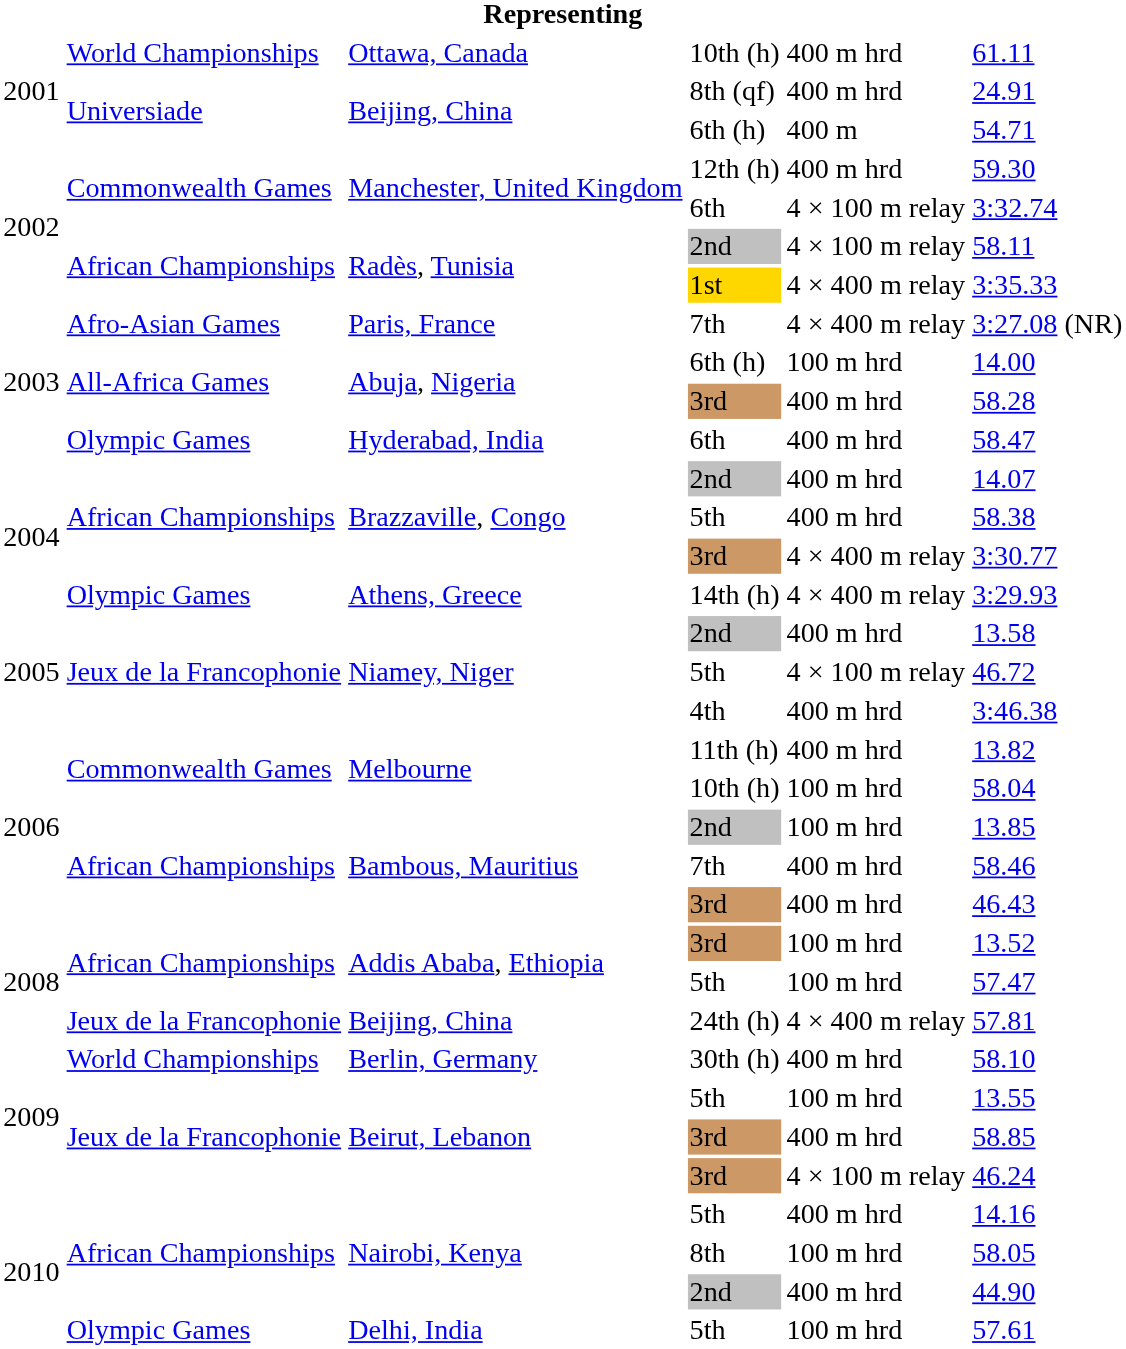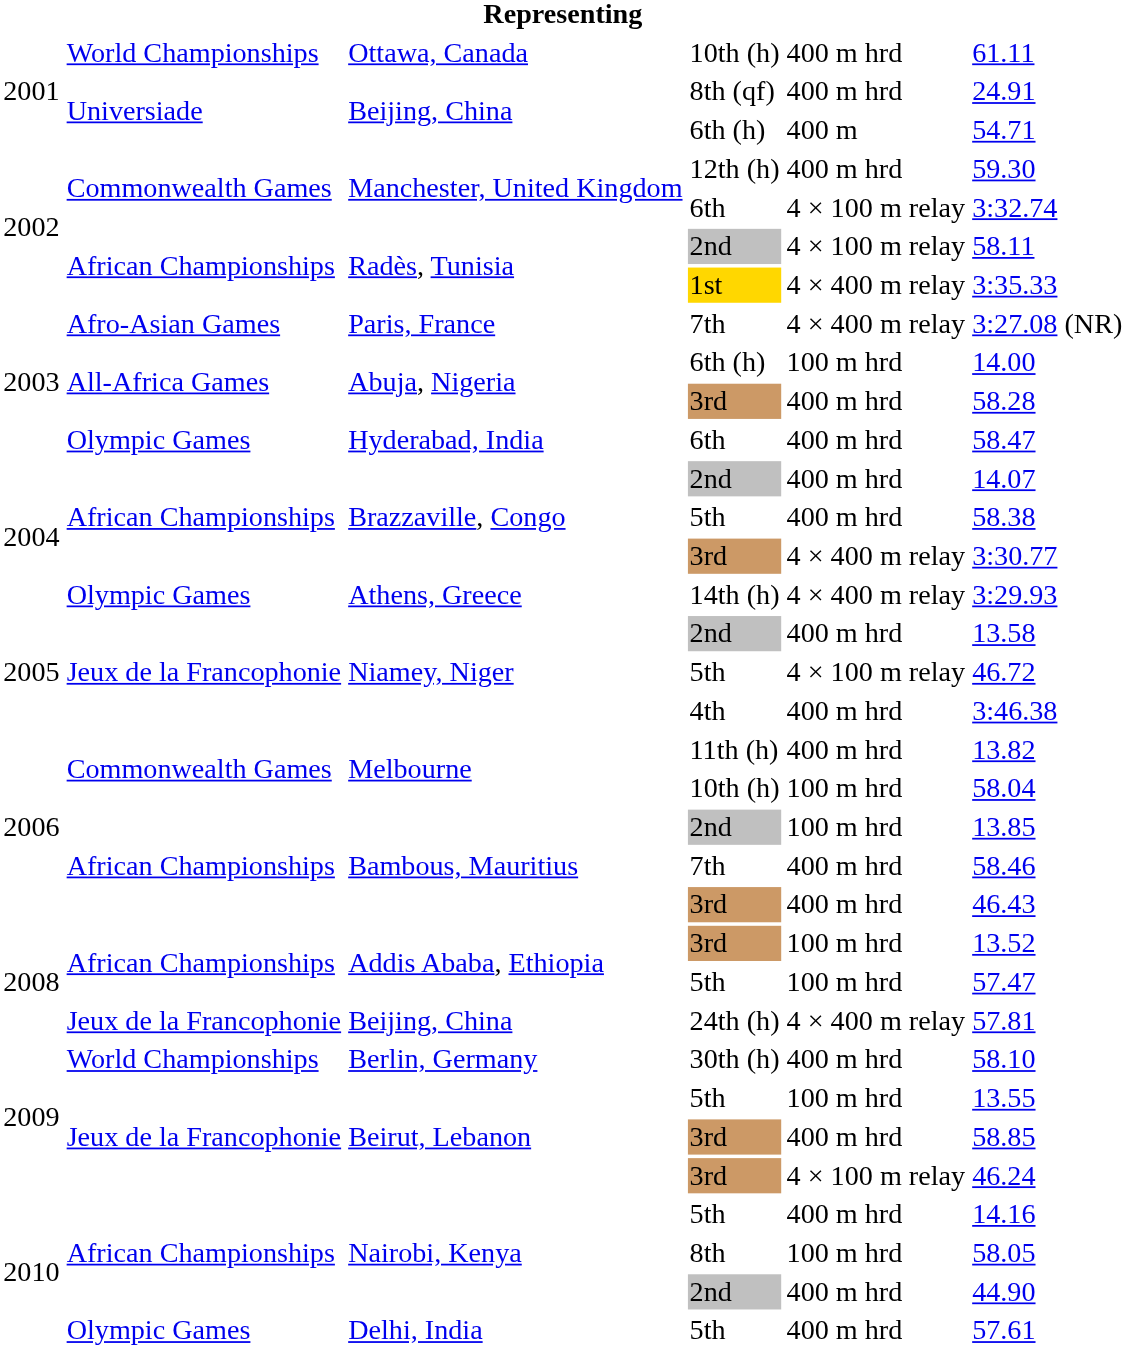Delhi, India | column 5: 100 m hrd -> 400 m hrd
